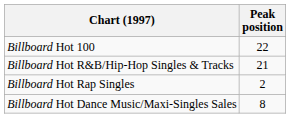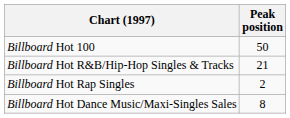Billboard Hot 100 | Peak position: 22 -> 50
